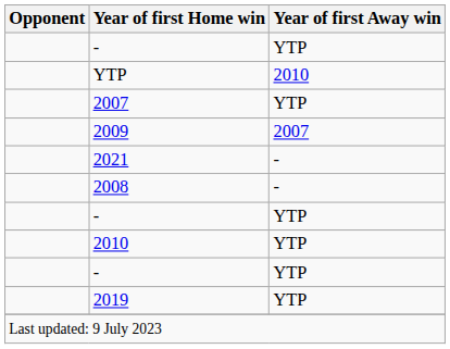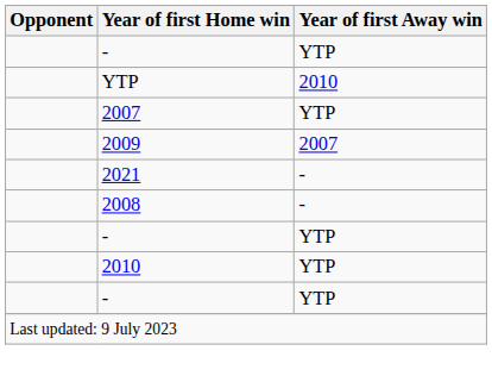- row: 2019 | YTP
